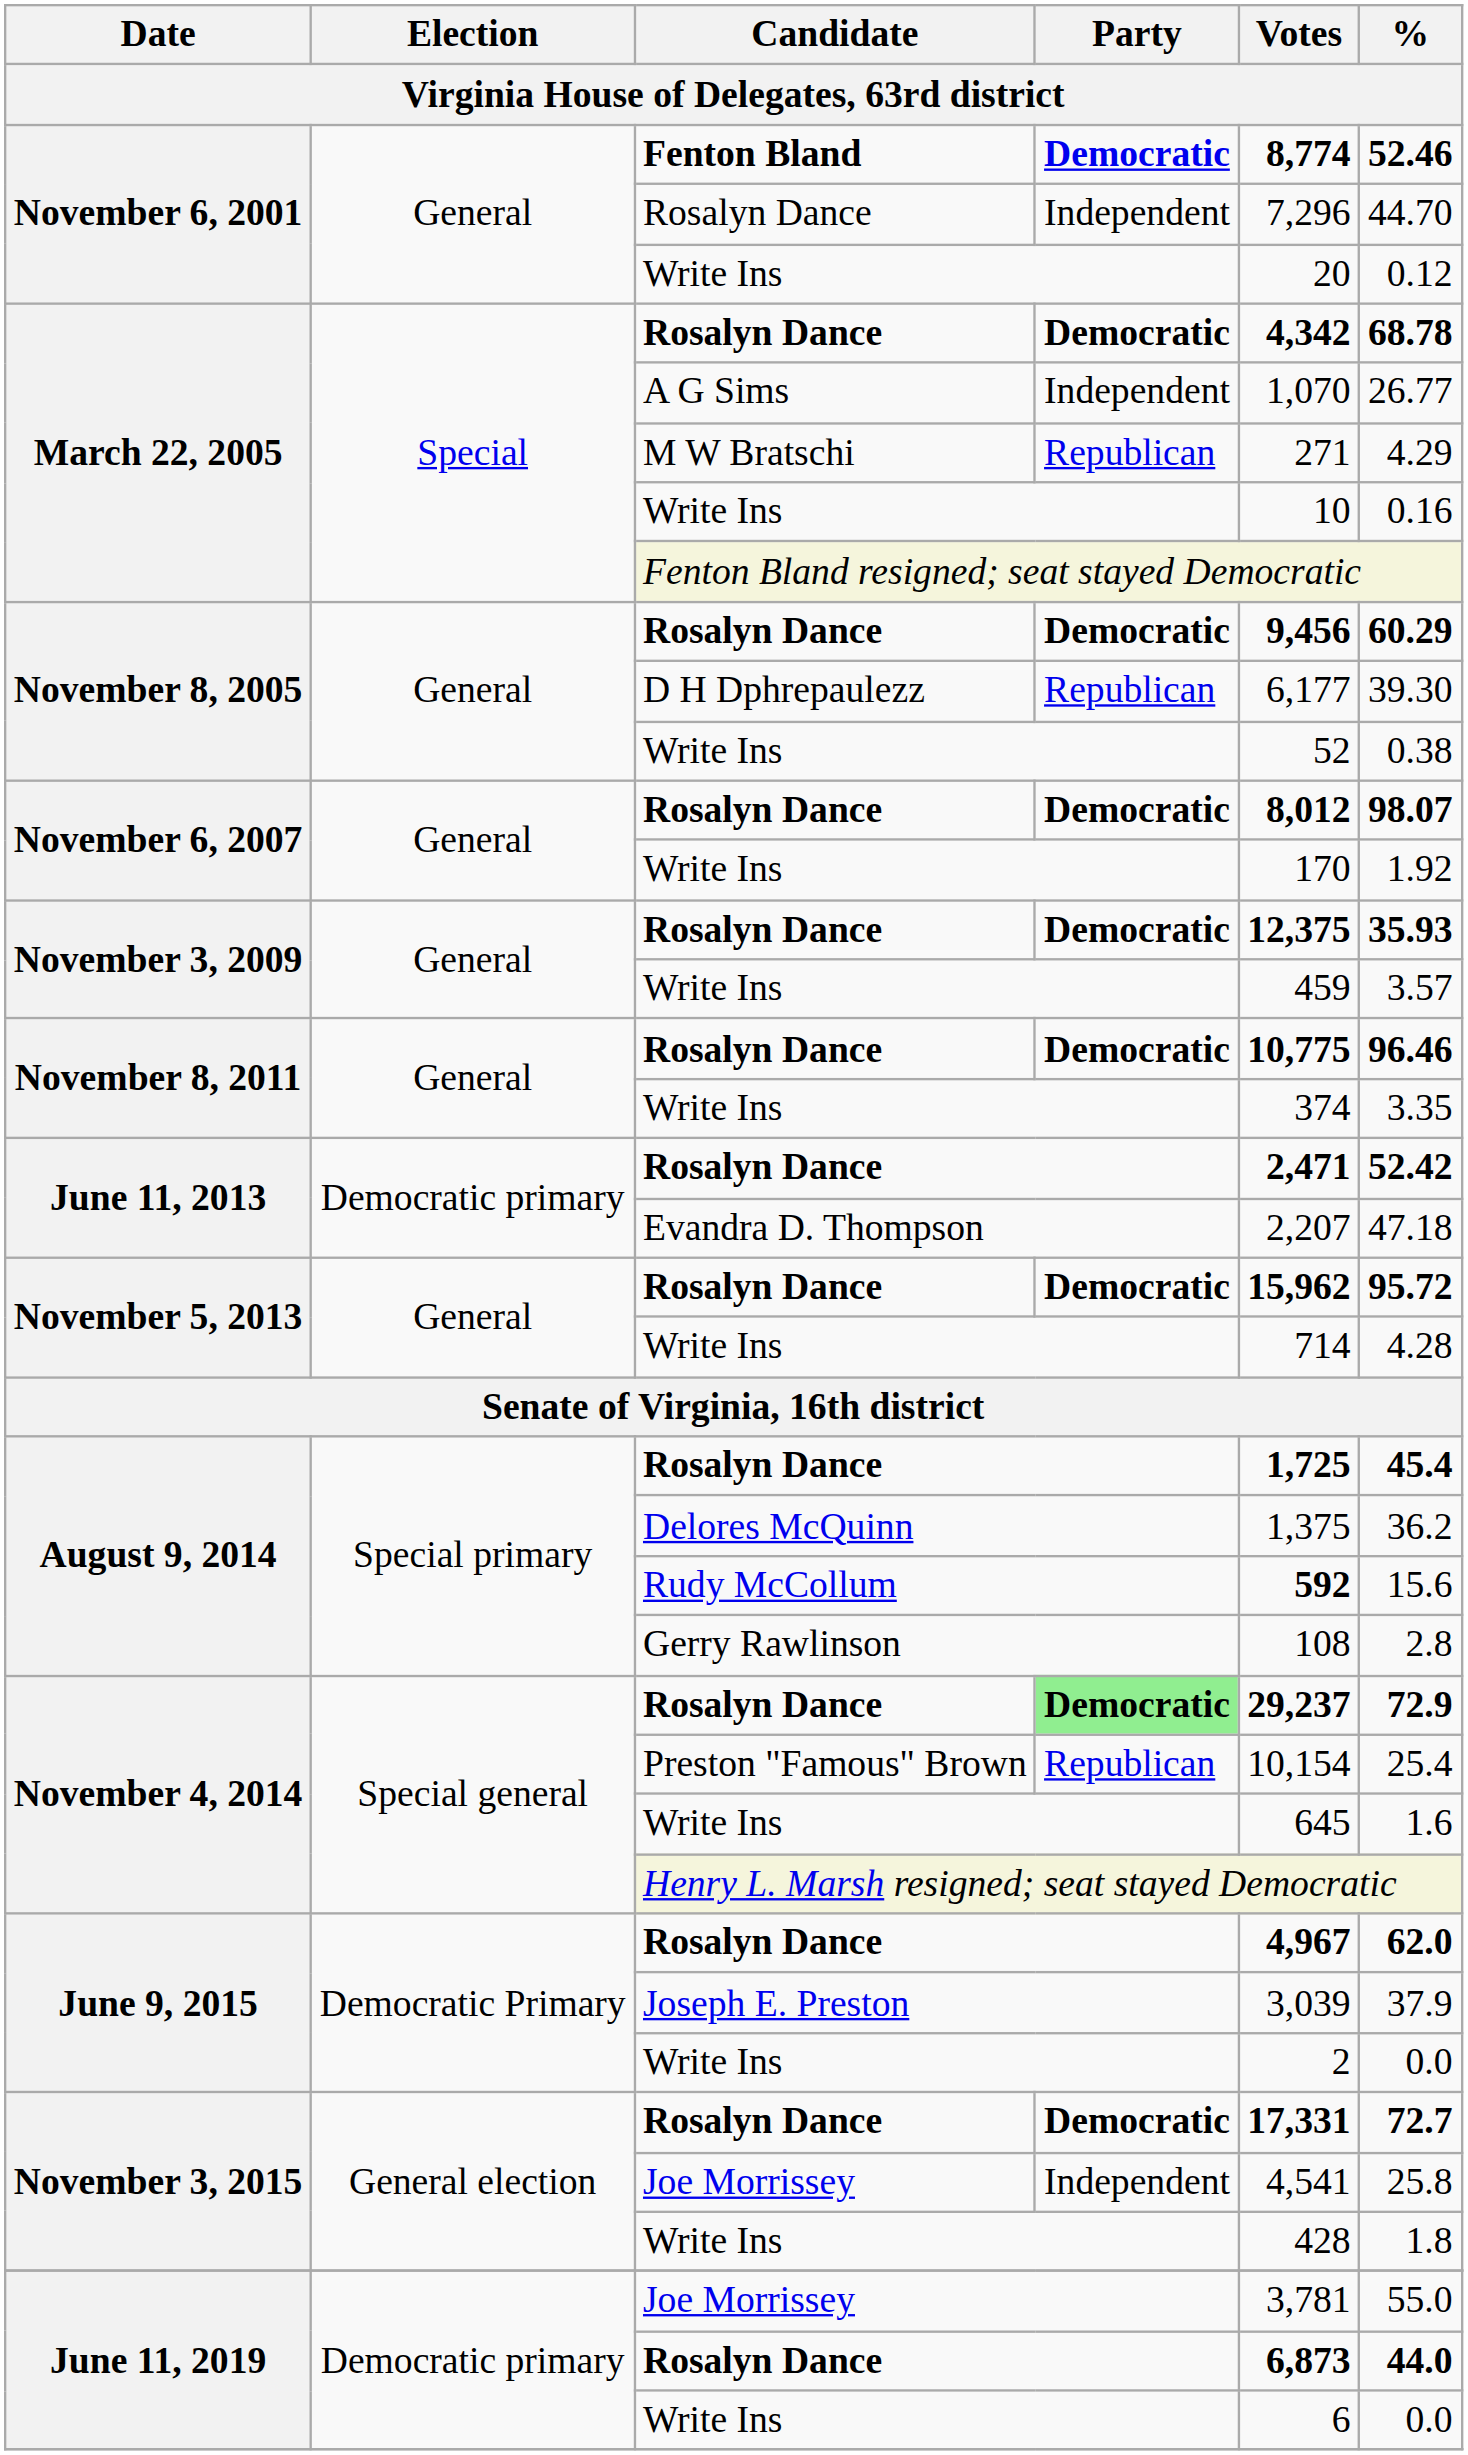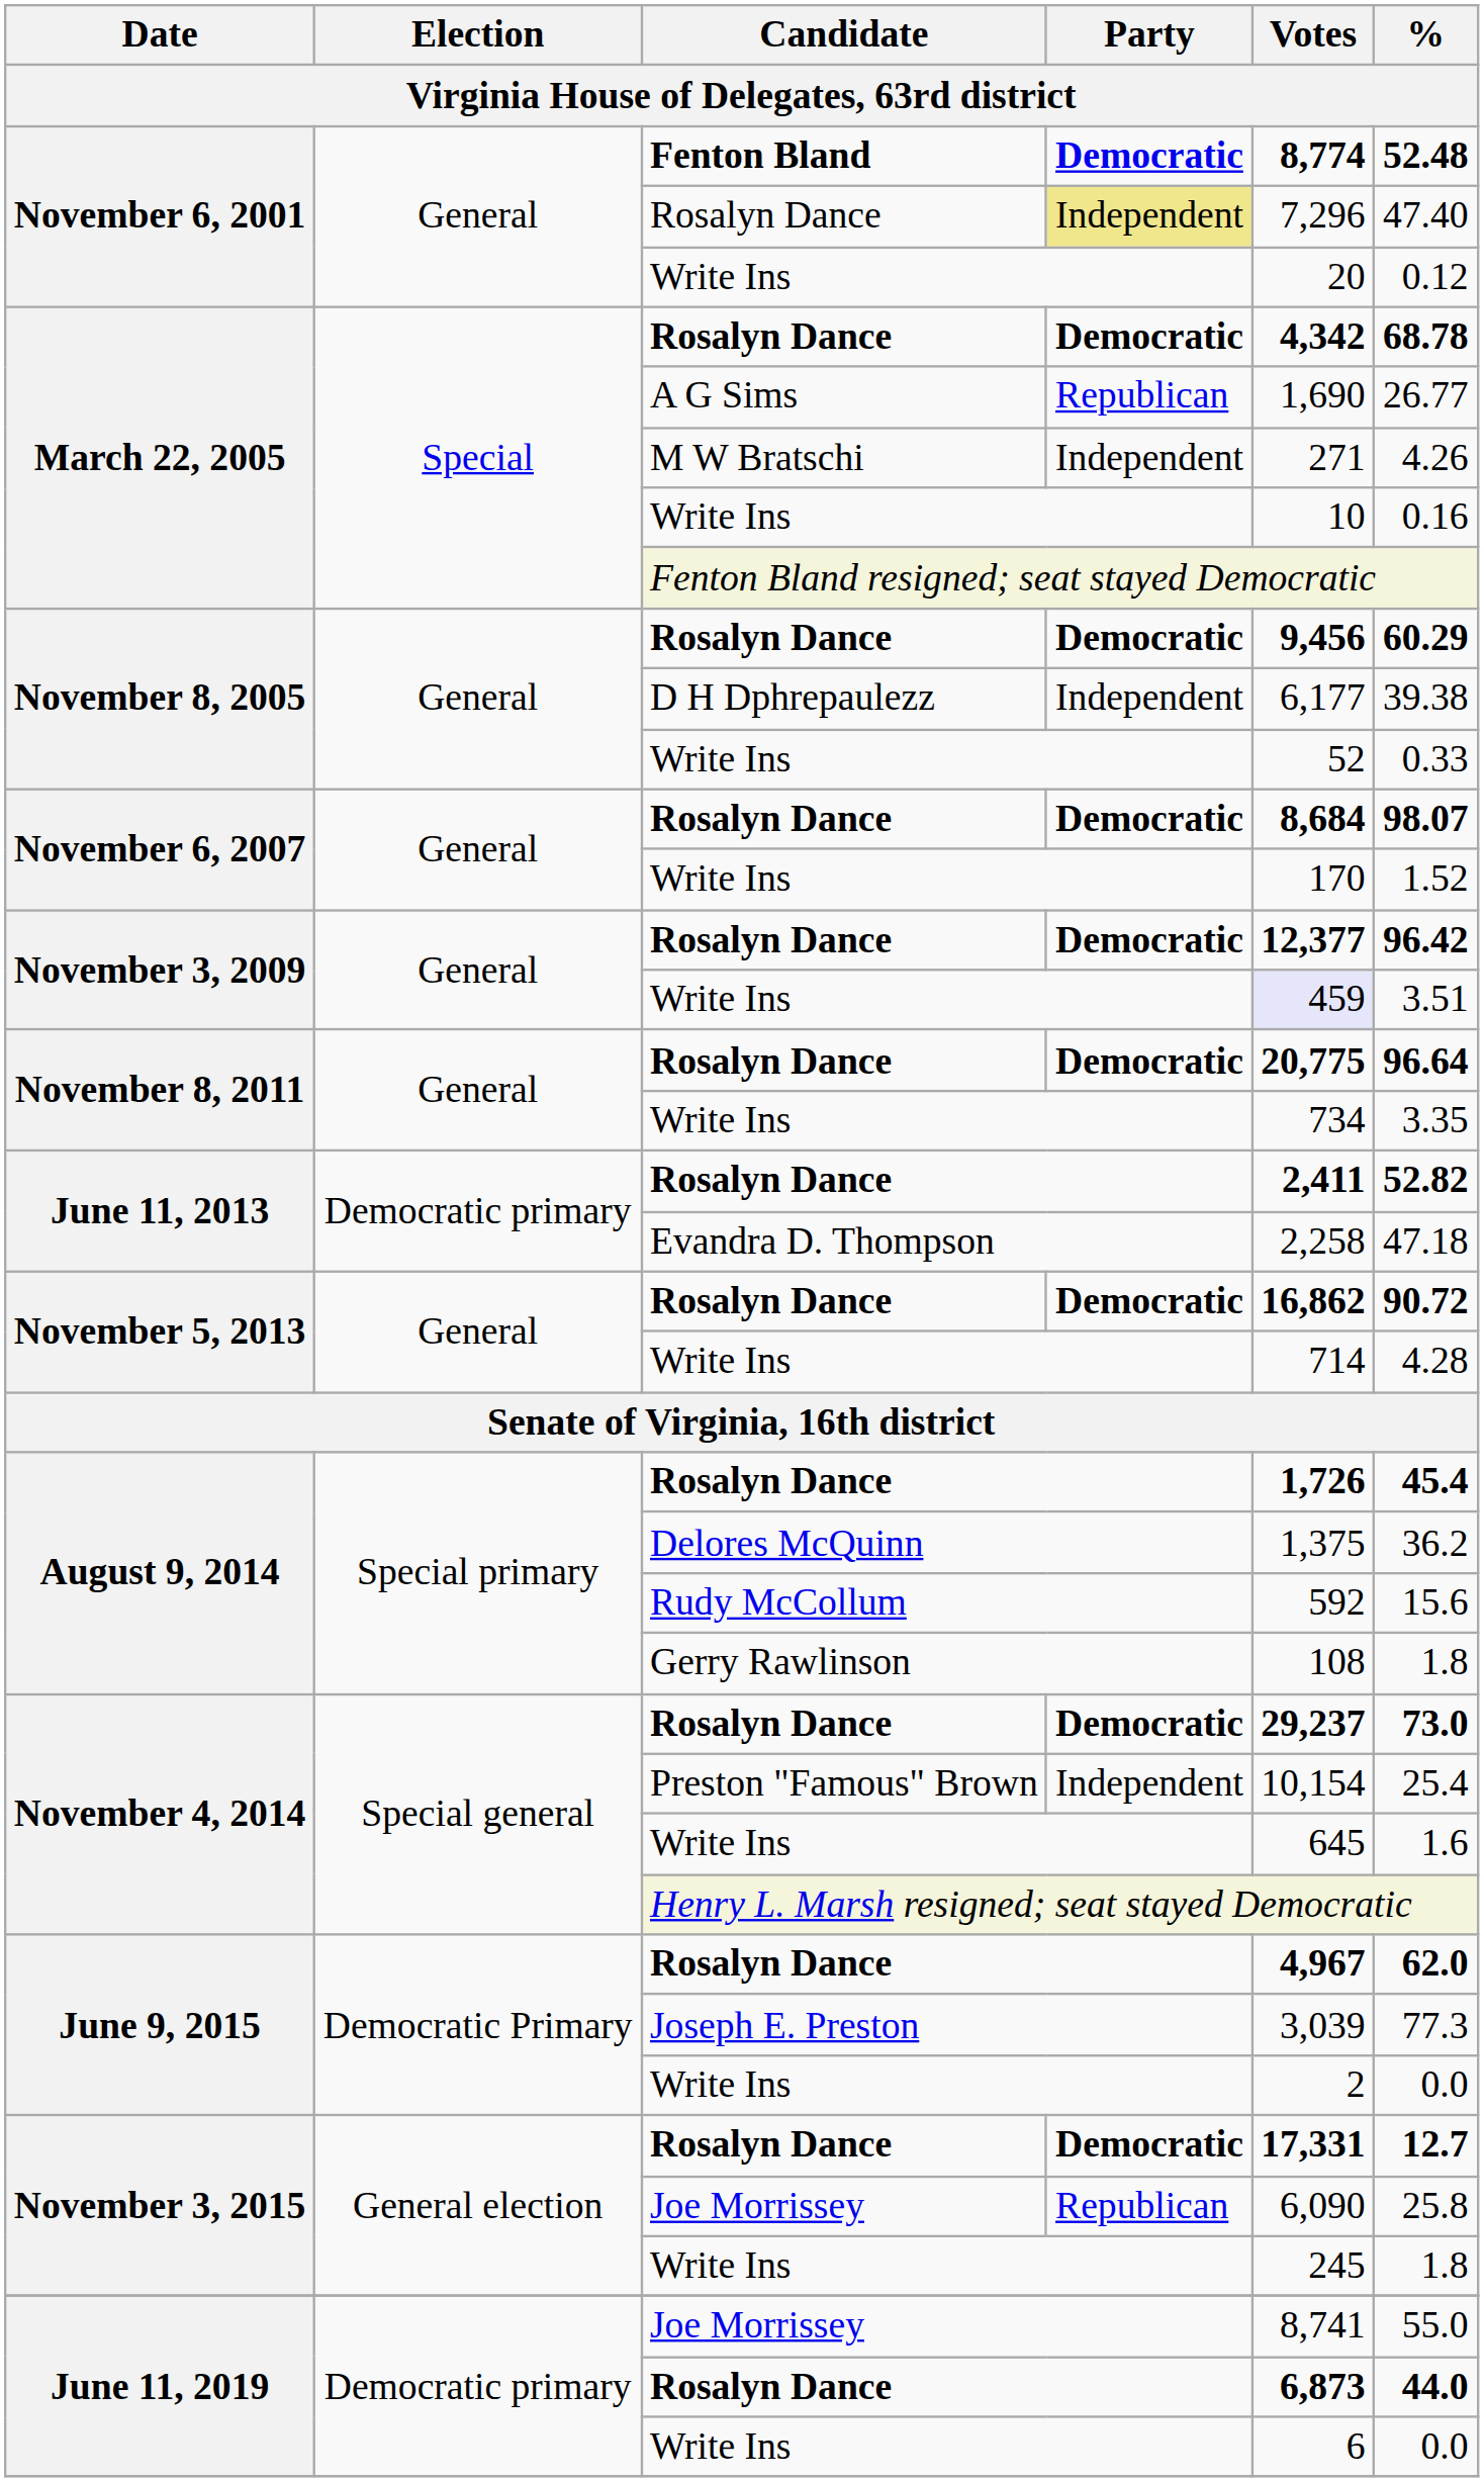Fenton Bland | %: 52.46 -> 52.48
November 6, 2001 / Rosalyn Dance | Party: no background -> khaki background
November 6, 2001 / Rosalyn Dance | %: 44.70 -> 47.40
A G Sims | Party: Independent -> Republican
A G Sims | Votes: 1,070 -> 1,690
M W Bratschi | Party: Republican -> Independent
M W Bratschi | %: 4.29 -> 4.26
D H Dphrepaulezz | Party: Republican -> Independent
D H Dphrepaulezz | %: 39.30 -> 39.38
November 8, 2005 / Write Ins | %: 0.38 -> 0.33
November 6, 2007 / Rosalyn Dance | Votes: 8,012 -> 8,684
November 6, 2007 / Write Ins | %: 1.92 -> 1.52
November 3, 2009 / Rosalyn Dance | Votes: 12,375 -> 12,377
November 3, 2009 / Rosalyn Dance | %: 35.93 -> 96.42
November 3, 2009 / Write Ins | Votes: no background -> lavender background
November 3, 2009 / Write Ins | %: 3.57 -> 3.51
November 8, 2011 / Rosalyn Dance | Votes: 10,775 -> 20,775
November 8, 2011 / Rosalyn Dance | %: 96.46 -> 96.64
November 8, 2011 / Write Ins | Votes: 374 -> 734
June 11, 2013 / Rosalyn Dance | Votes: 2,471 -> 2,411
June 11, 2013 / Rosalyn Dance | %: 52.42 -> 52.82
Evandra D. Thompson | Votes: 2,207 -> 2,258
November 5, 2013 / Rosalyn Dance | Votes: 15,962 -> 16,862
November 5, 2013 / Rosalyn Dance | %: 95.72 -> 90.72
August 9, 2014 / Rosalyn Dance | Votes: 1,725 -> 1,726
Rudy McCollum | Votes: bold -> normal
Gerry Rawlinson | %: 2.8 -> 1.8
November 4, 2014 / Rosalyn Dance | Party: lightgreen background -> no background
November 4, 2014 / Rosalyn Dance | %: 72.9 -> 73.0
Preston "Famous" Brown | Party: Republican -> Independent
Joseph E. Preston | %: 37.9 -> 77.3
November 3, 2015 / Rosalyn Dance | %: 72.7 -> 12.7
November 3, 2015 / Joe Morrissey | Party: Independent -> Republican
November 3, 2015 / Joe Morrissey | Votes: 4,541 -> 6,090
November 3, 2015 / Write Ins | Votes: 428 -> 245
June 11, 2019 / Joe Morrissey | Votes: 3,781 -> 8,741
